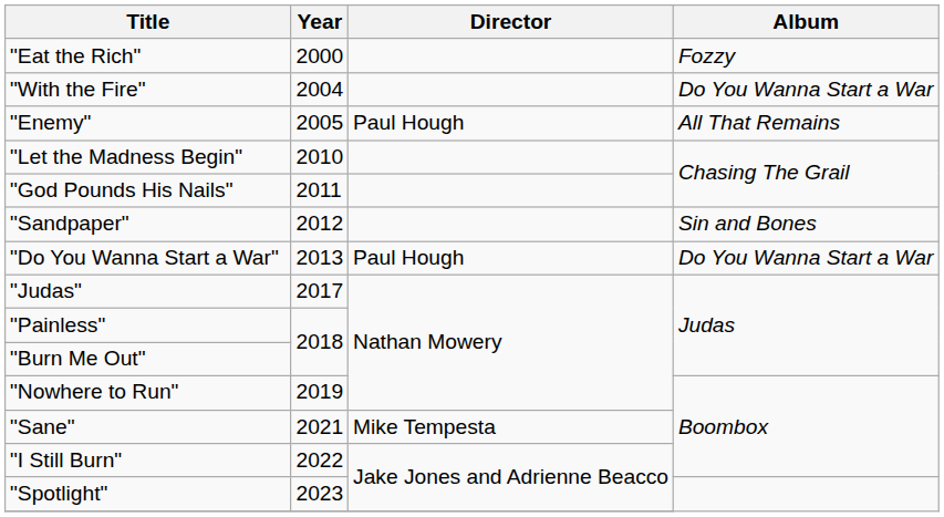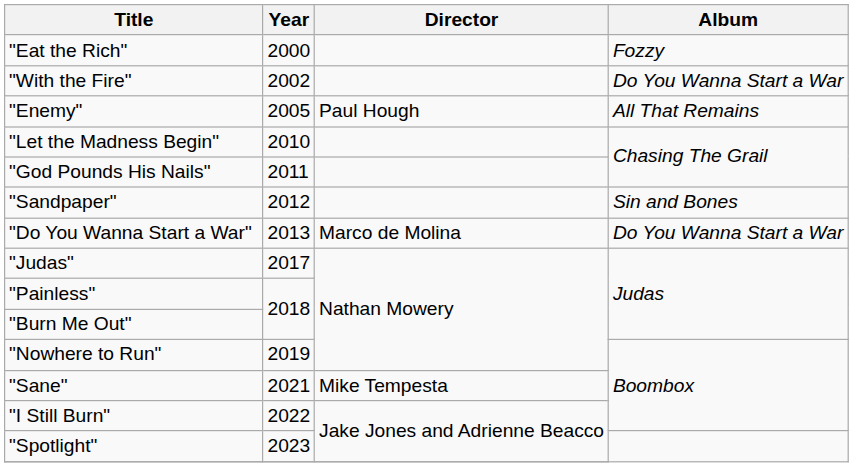"With the Fire" | Year: 2004 -> 2002
"Do You Wanna Start a War" | Director: Paul Hough -> Marco de Molina
